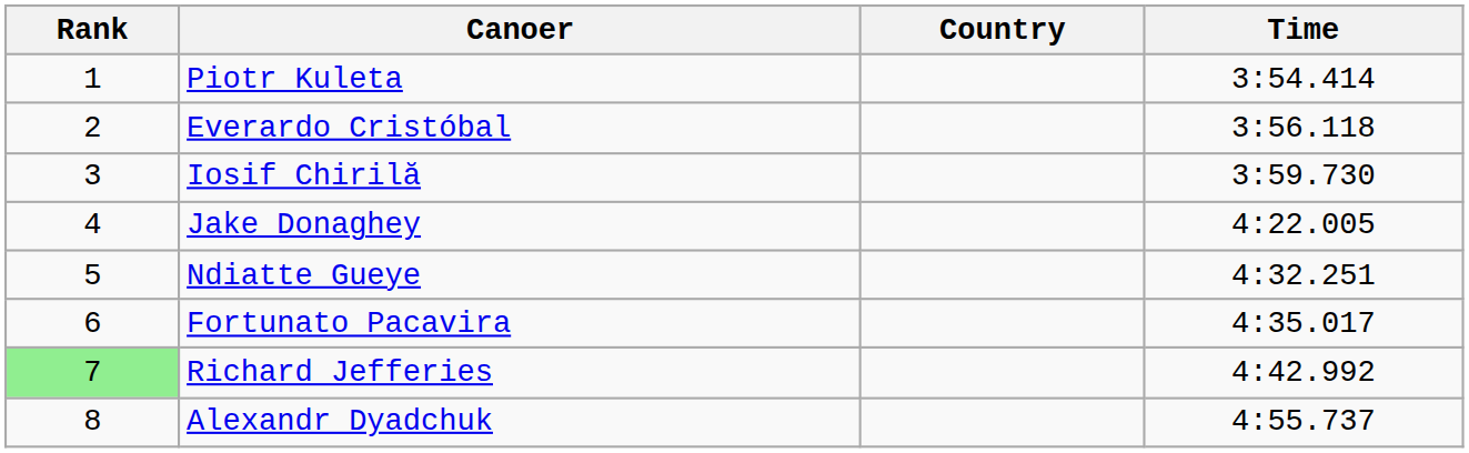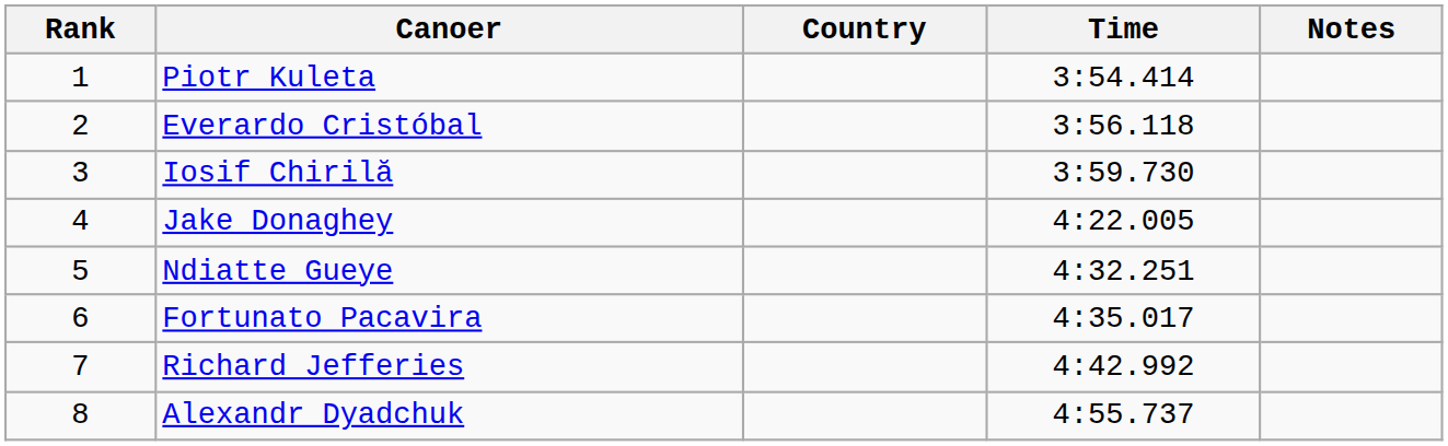+ column: Notes
Richard Jefferies | Rank: lightgreen background -> no background
